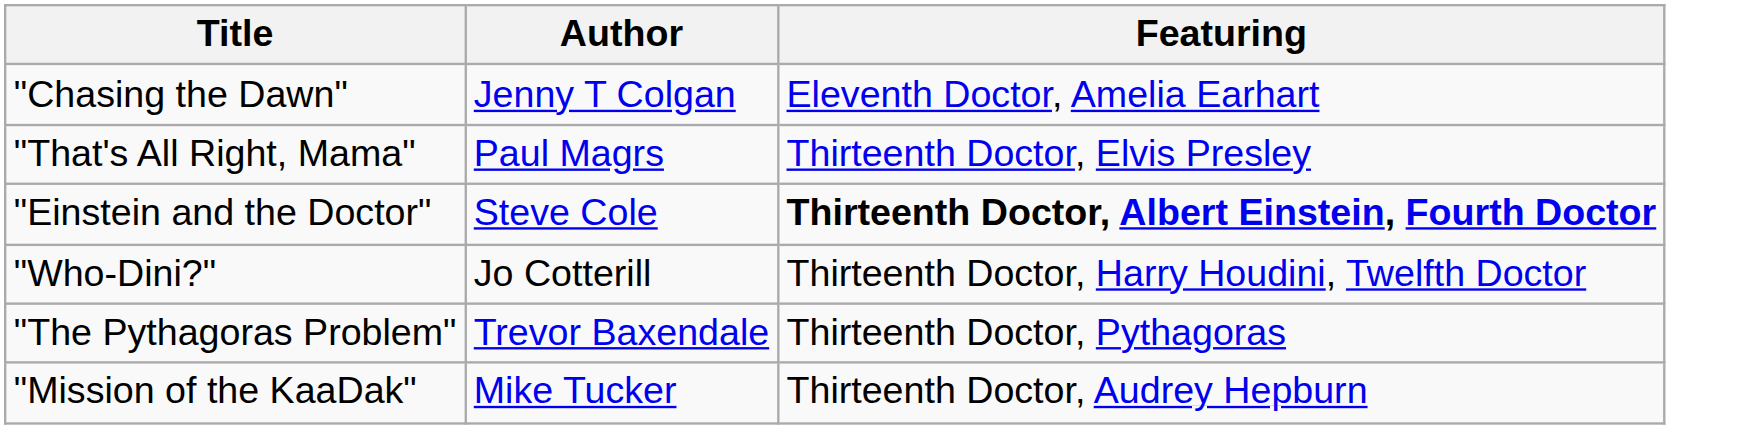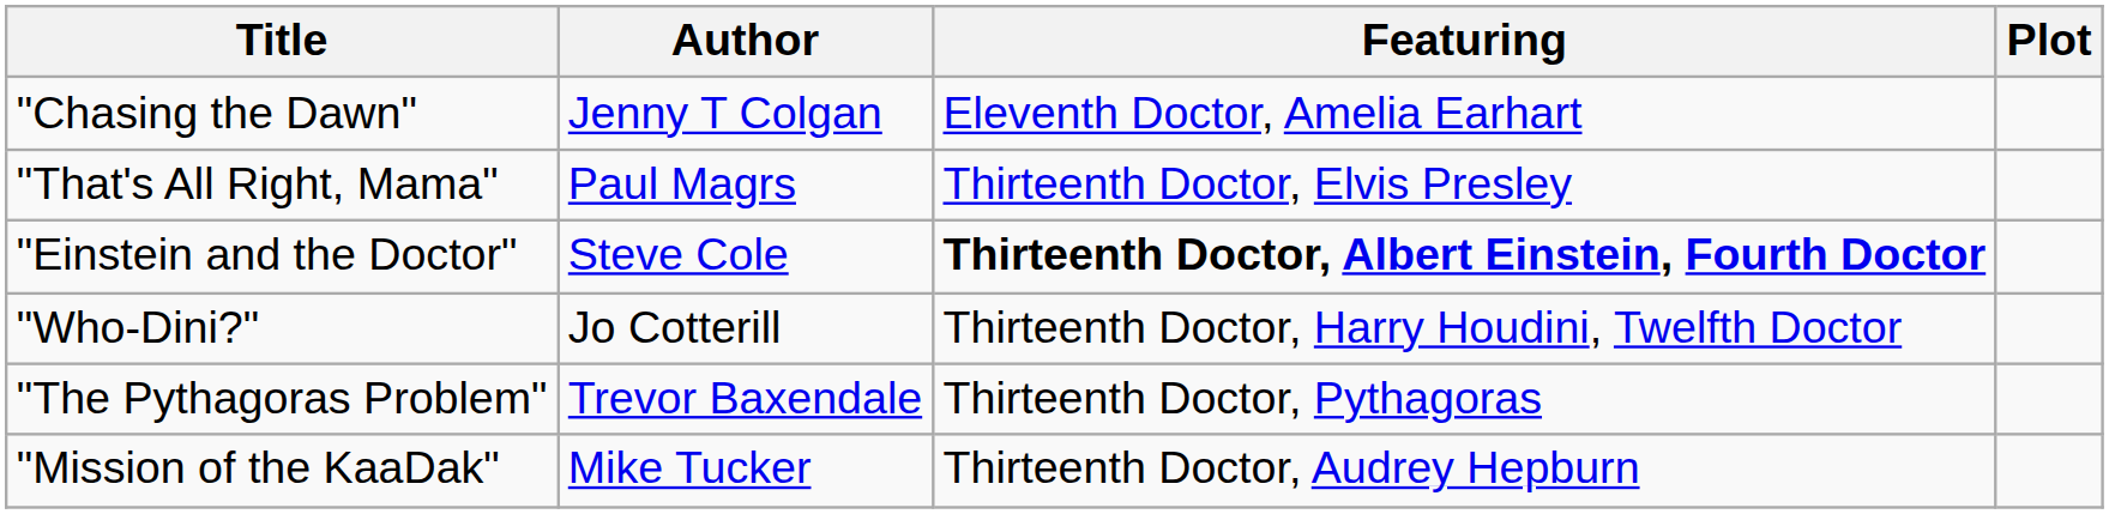+ column: Plot
